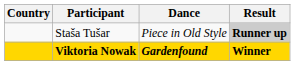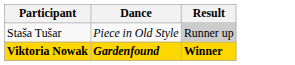- column: Country
Staša Tušar | Result: bold -> normal
